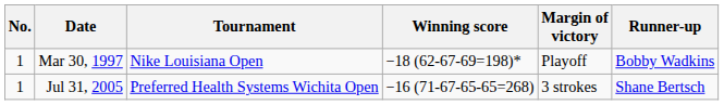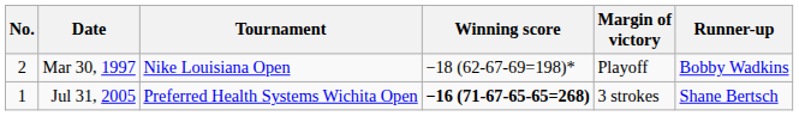Mar 30, 1997 | No.: 1 -> 2
Jul 31, 2005 | Winning score: normal -> bold
